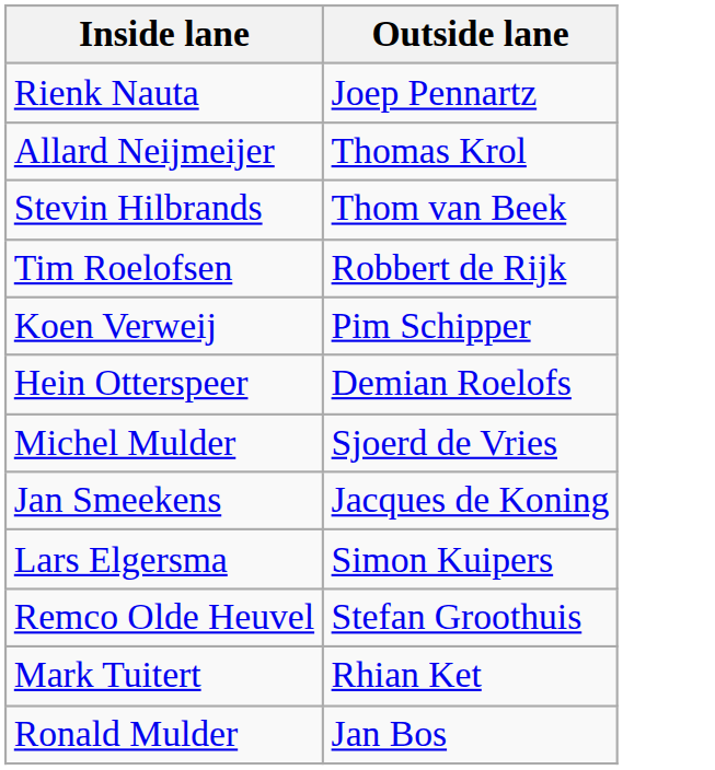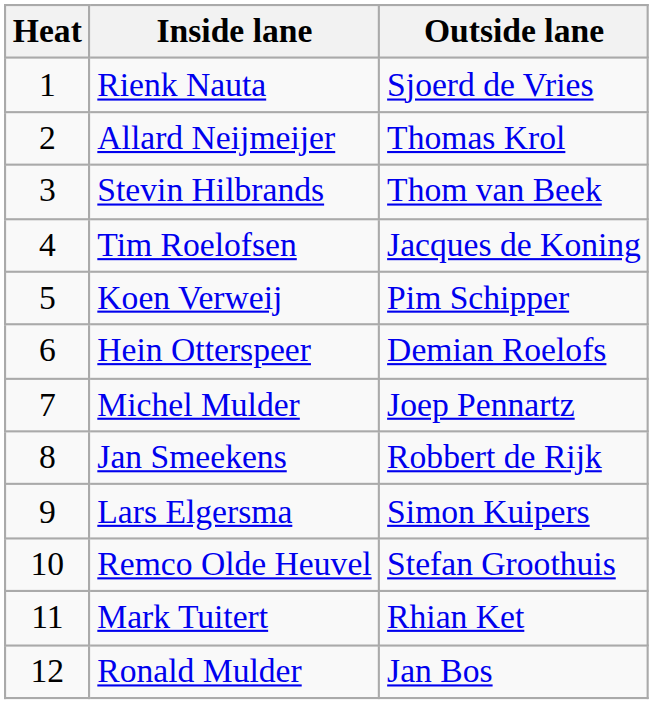+ column: Heat | 1 | 2 | 3 | 4 | 5 | 6 | 7 | 8 | 9 | 10 | 11 | 12
Rienk Nauta | Outside lane: Joep Pennartz -> Sjoerd de Vries
Tim Roelofsen | Outside lane: Robbert de Rijk -> Jacques de Koning
Michel Mulder | Outside lane: Sjoerd de Vries -> Joep Pennartz
Jan Smeekens | Outside lane: Jacques de Koning -> Robbert de Rijk
